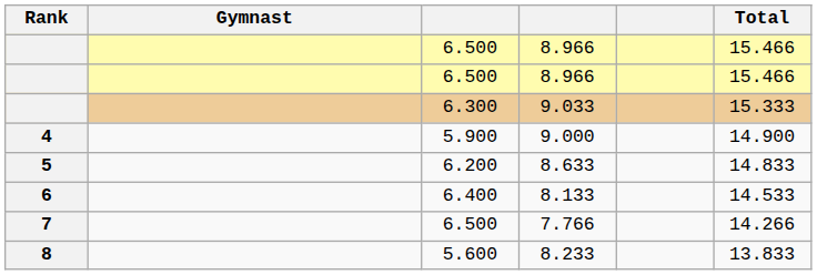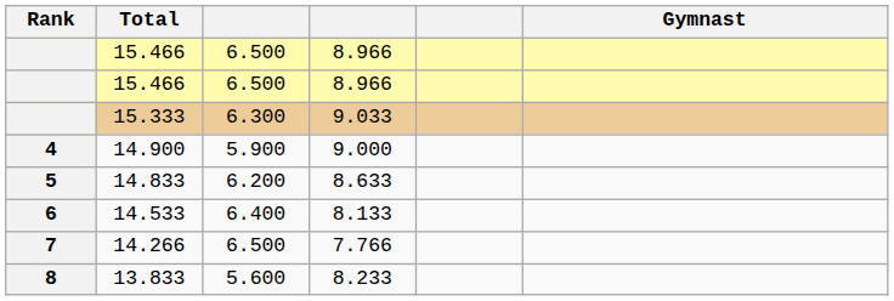columns swapped: Gymnast <-> Total
